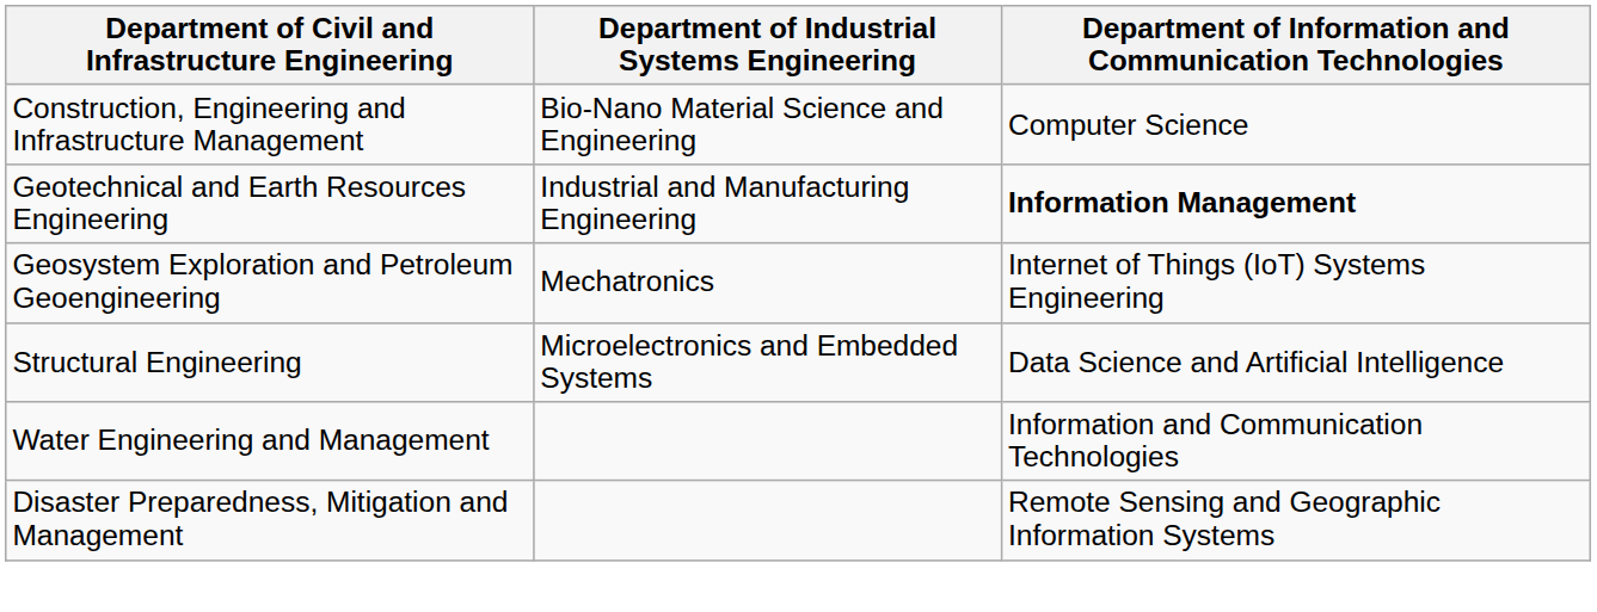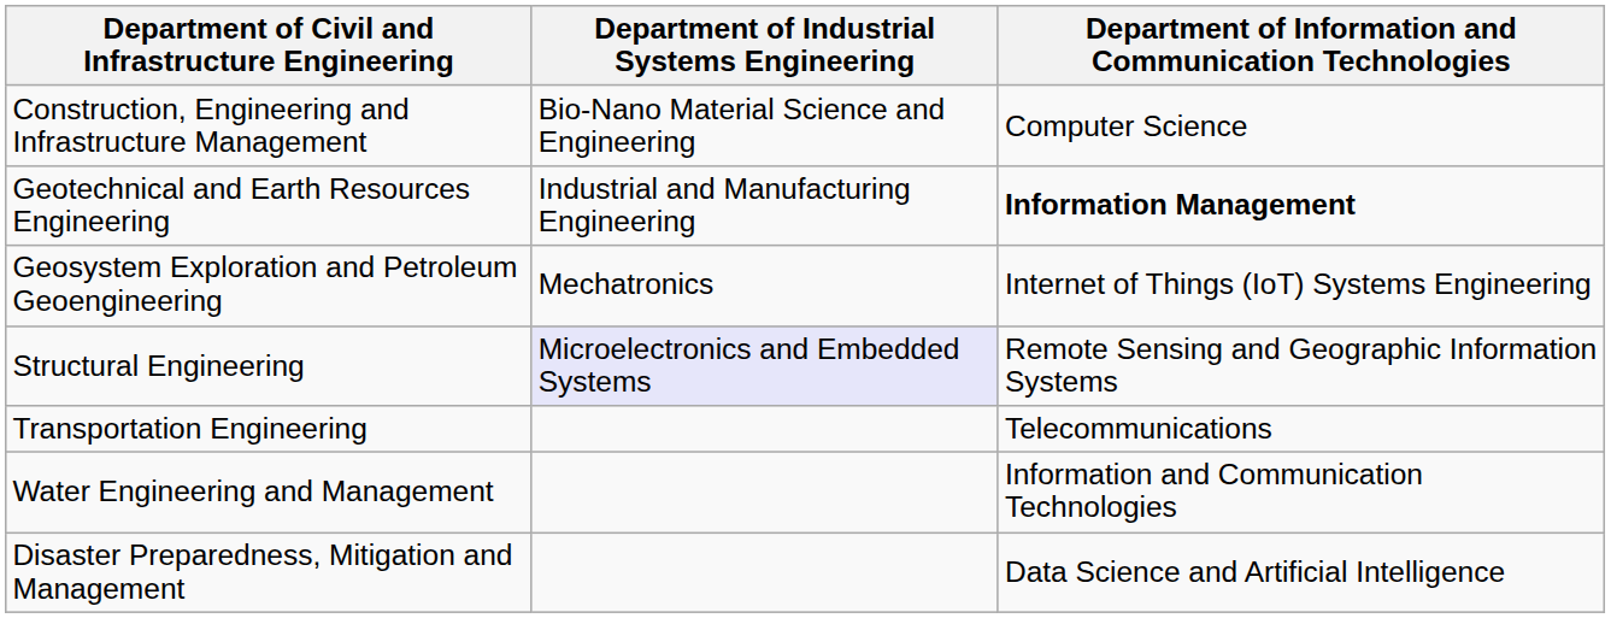Structural Engineering | Department of Industrial Systems Engineering: no background -> lavender background
Structural Engineering | Department of Information and Communication Technologies: Data Science and Artificial Intelligence -> Remote Sensing and Geographic Information Systems
+ row: Transportation Engineering | Telecommunications
Disaster Preparedness, Mitigation and Management | Department of Information and Communication Technologies: Remote Sensing and Geographic Information Systems -> Data Science and Artificial Intelligence
